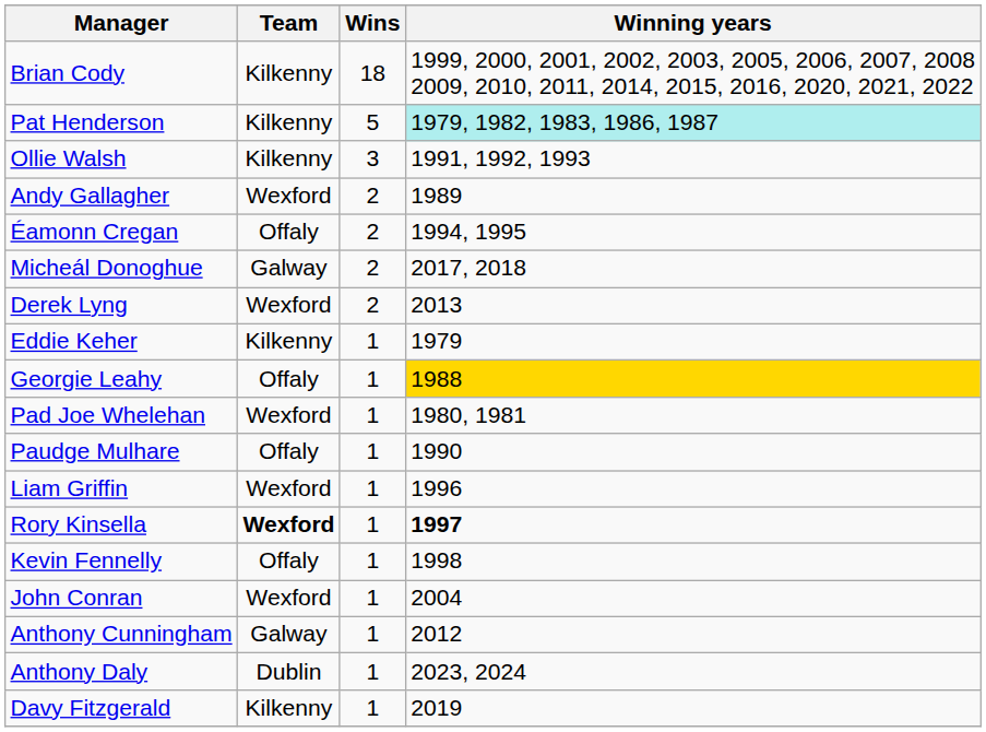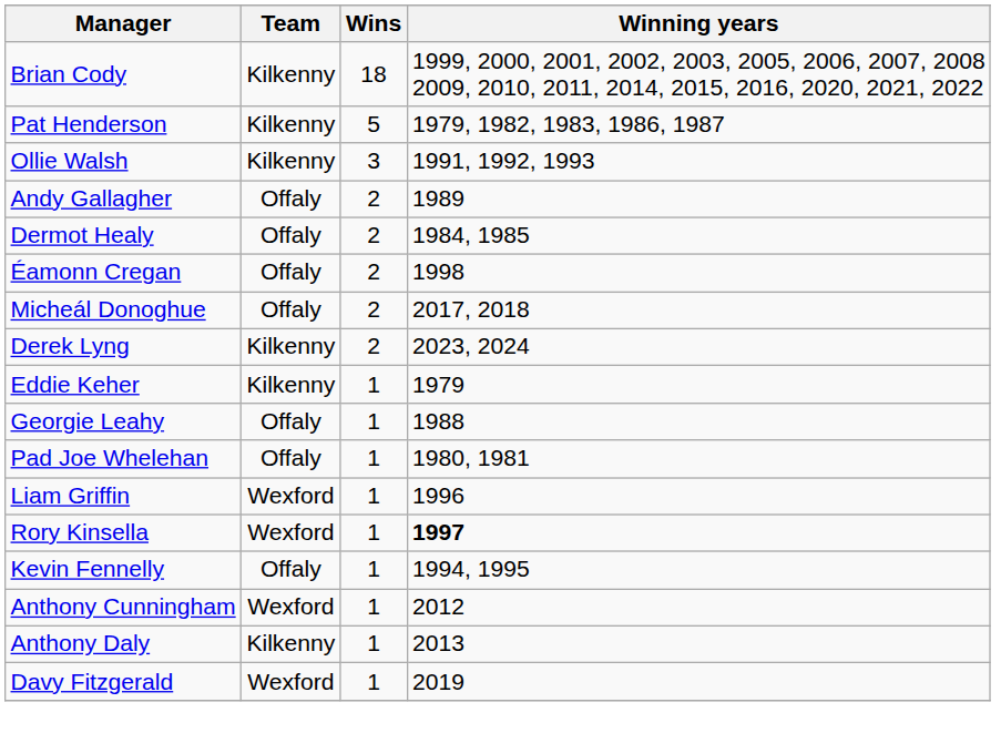Pat Henderson | Winning years: paleturquoise background -> no background
Andy Gallagher | Team: Wexford -> Offaly
+ row: Dermot Healy | Offaly | 2 | 1984, 1985
Éamonn Cregan | Winning years: 1994, 1995 -> 1998
Micheál Donoghue | Team: Galway -> Offaly
Derek Lyng | Team: Wexford -> Kilkenny
Derek Lyng | Winning years: 2013 -> 2023, 2024
Georgie Leahy | Winning years: gold background -> no background
Pad Joe Whelehan | Team: Wexford -> Offaly
- row: Paudge Mulhare | Offaly | 1 | 1990
Rory Kinsella | Team: bold -> normal
Kevin Fennelly | Winning years: 1998 -> 1994, 1995
- row: John Conran | Wexford | 1 | 2004
Anthony Cunningham | Team: Galway -> Wexford
Anthony Daly | Team: Dublin -> Kilkenny
Anthony Daly | Winning years: 2023, 2024 -> 2013
Davy Fitzgerald | Team: Kilkenny -> Wexford
